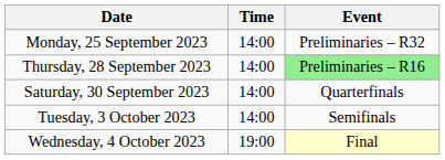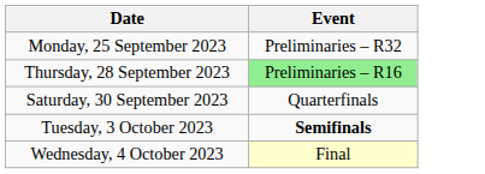- column: Time | 14:00 | 14:00 | 14:00 | 14:00 | 19:00
Tuesday, 3 October 2023 | Event: normal -> bold
